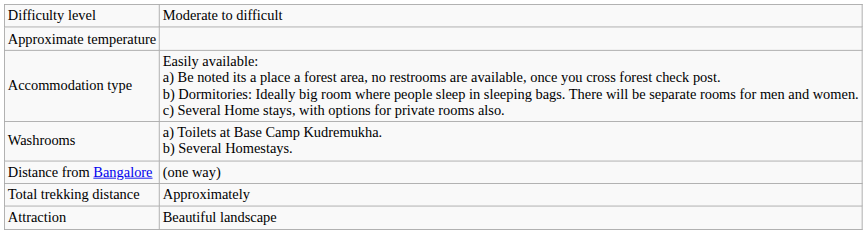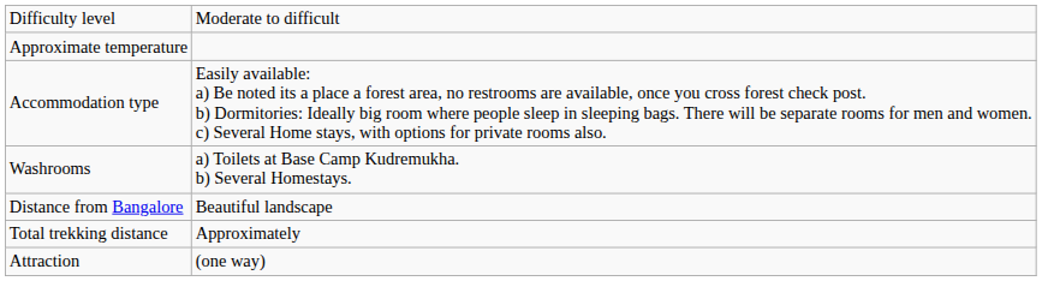Distance from Bangalore | column 2: (one way) -> Beautiful landscape
Attraction | column 2: Beautiful landscape -> (one way)
